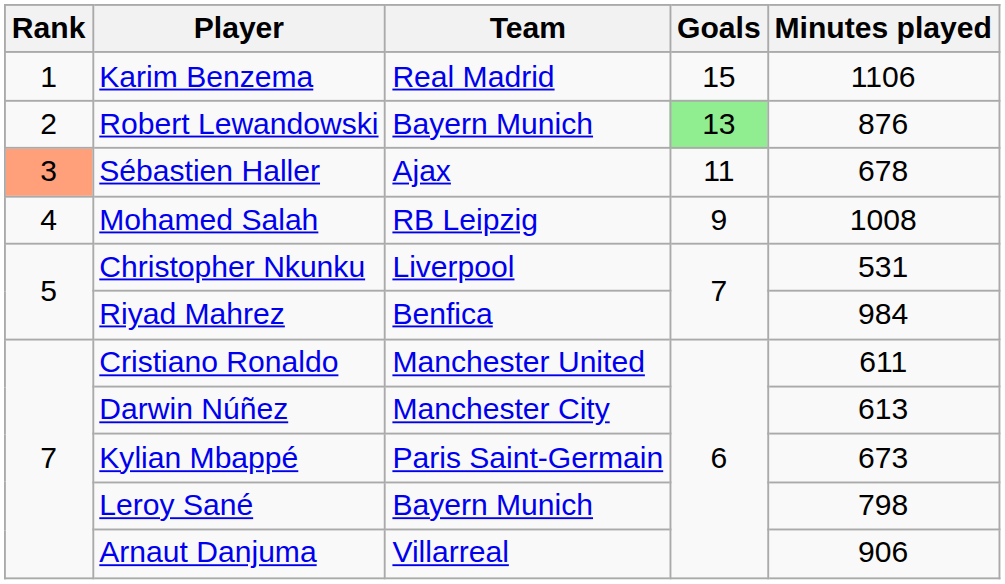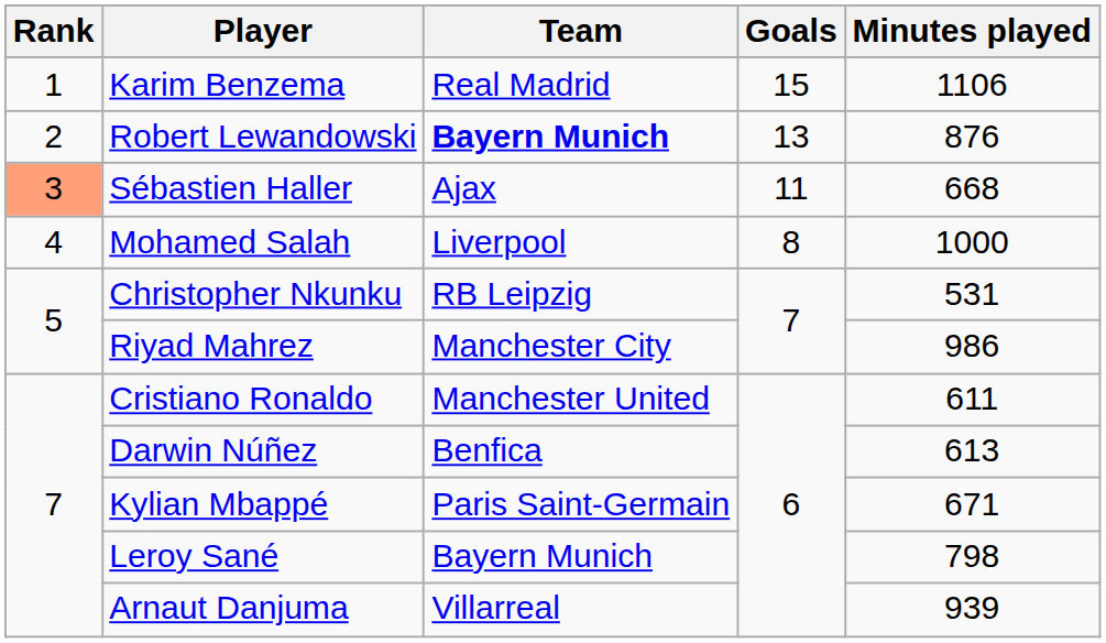Robert Lewandowski | Team: normal -> bold
Robert Lewandowski | Goals: lightgreen background -> no background
Sébastien Haller | Minutes played: 678 -> 668
Mohamed Salah | Team: RB Leipzig -> Liverpool
Mohamed Salah | Goals: 9 -> 8
Mohamed Salah | Minutes played: 1008 -> 1000
Christopher Nkunku | Team: Liverpool -> RB Leipzig
Riyad Mahrez | Team: Benfica -> Manchester City
Riyad Mahrez | Minutes played: 984 -> 986
Darwin Núñez | Team: Manchester City -> Benfica
Kylian Mbappé | Minutes played: 673 -> 671
Arnaut Danjuma | Minutes played: 906 -> 939
